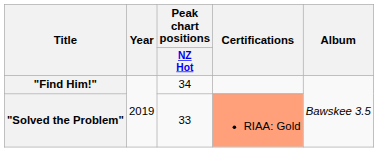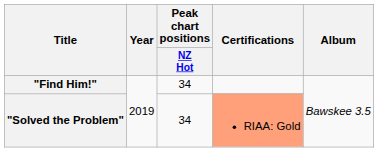"Solved the Problem" | Peak chart positions / NZ Hot: 33 -> 34
